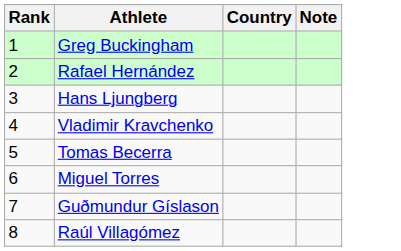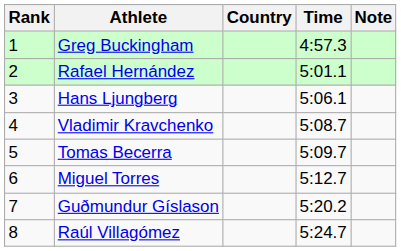+ column: Time | 4:57.3 | 5:01.1 | 5:06.1 | 5:08.7 | 5:09.7 | 5:12.7 | 5:20.2 | 5:24.7
